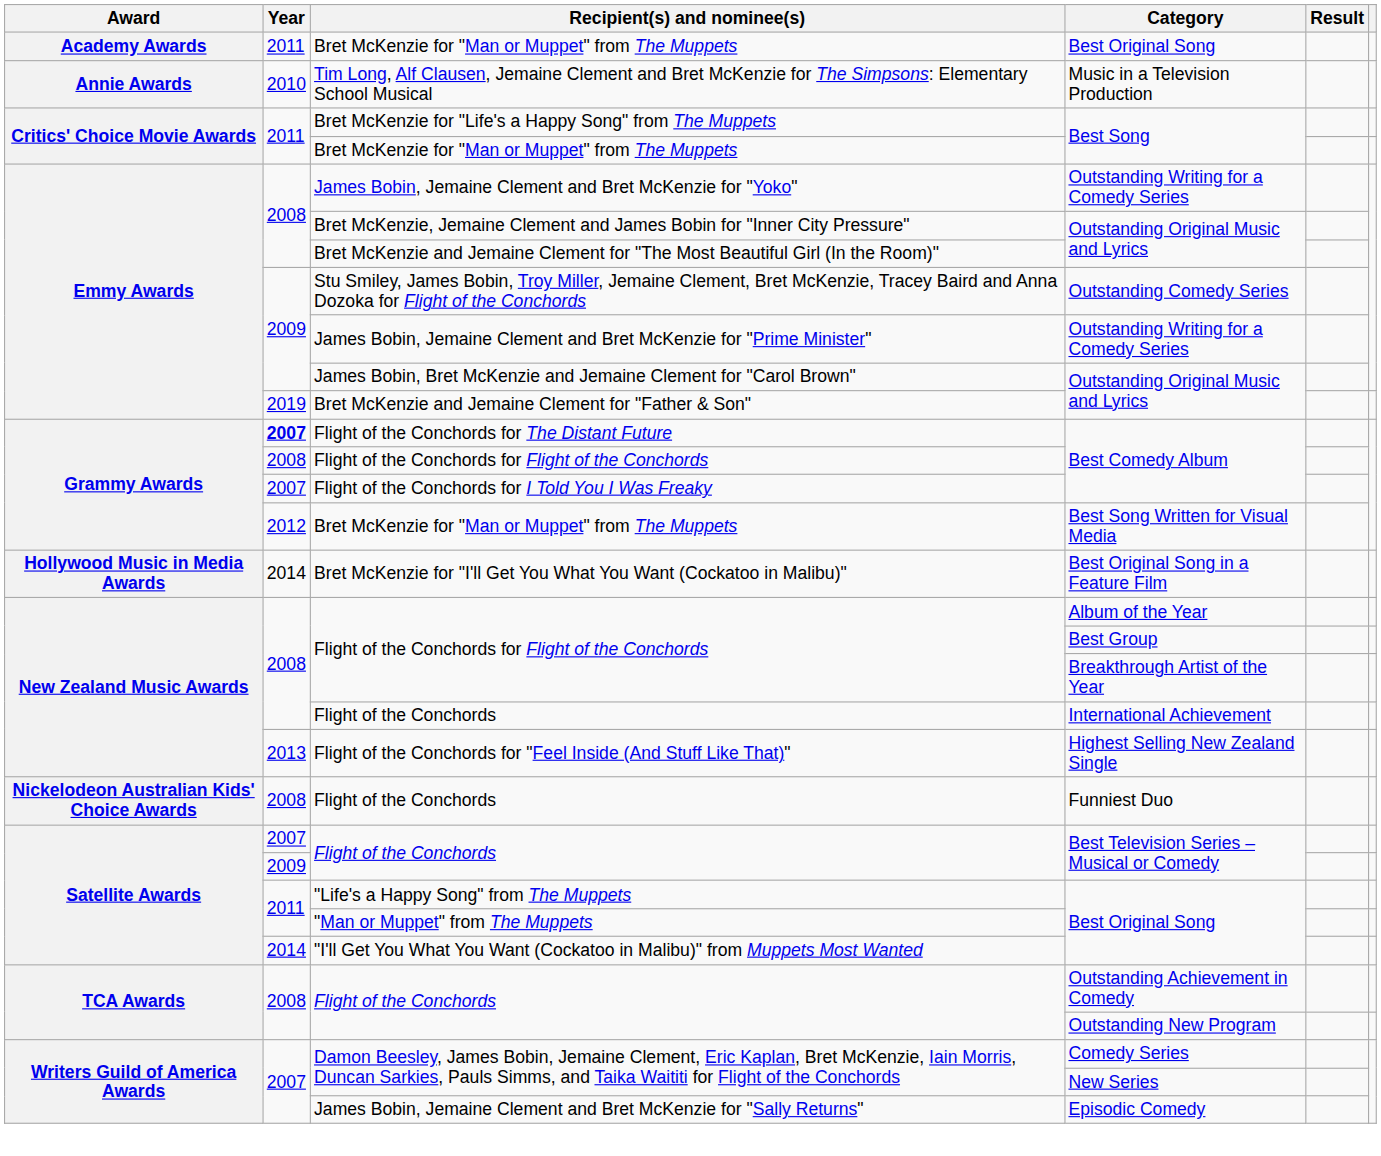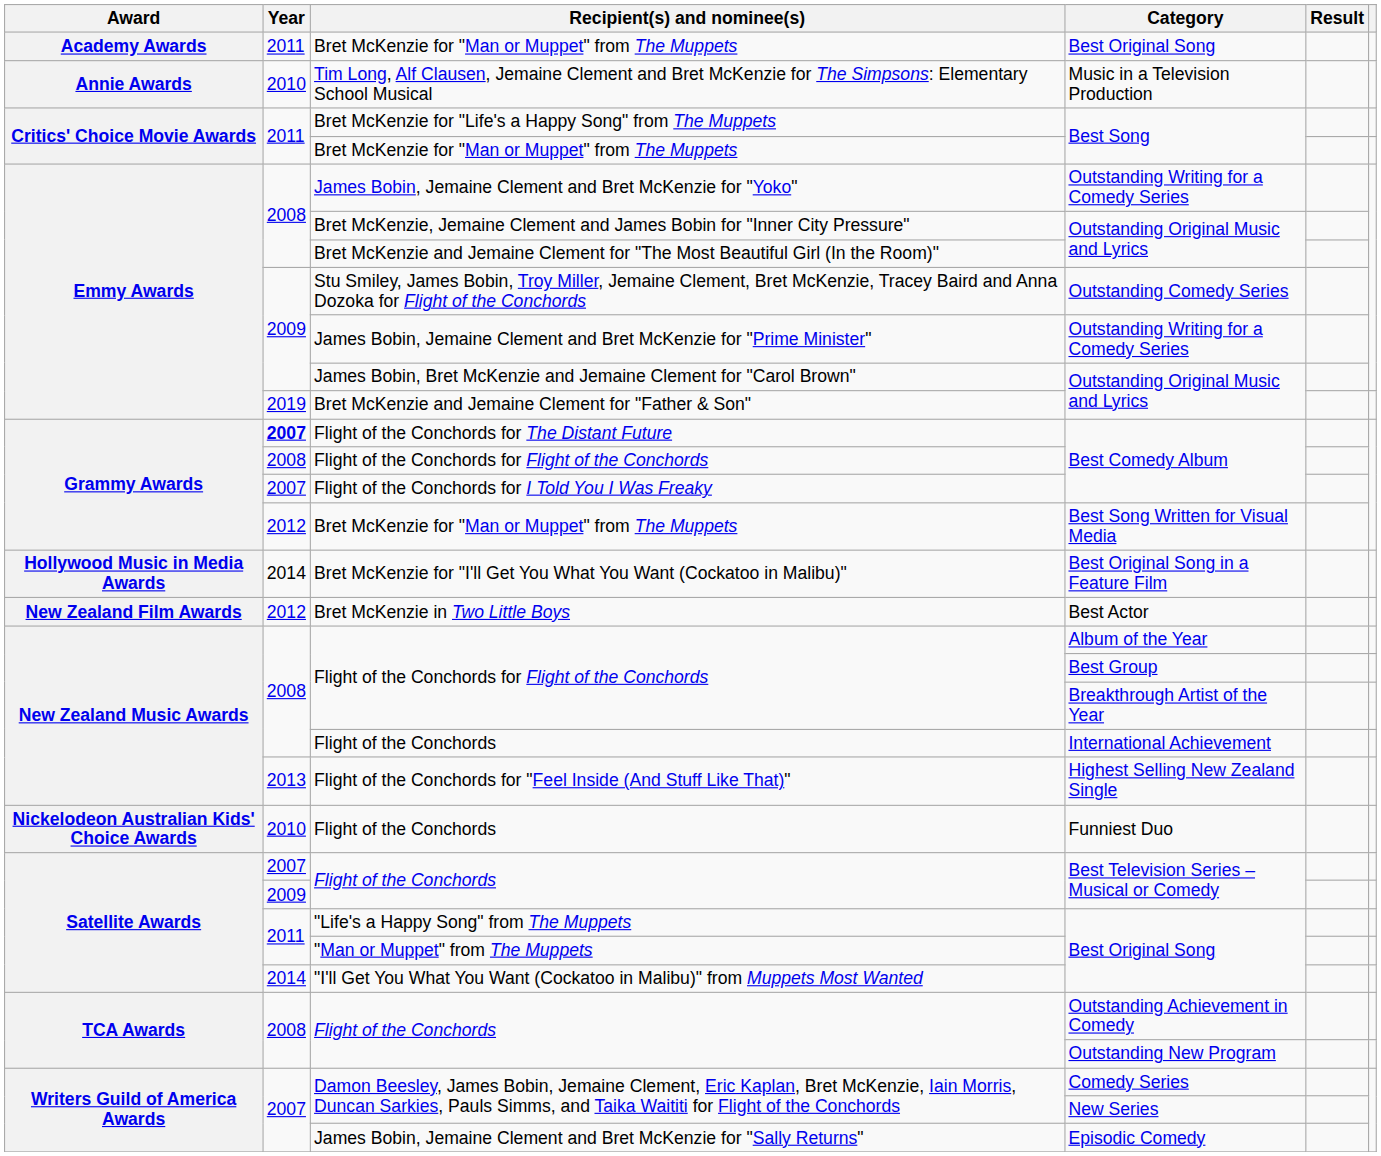+ row: New Zealand Film Awards | 2012 | Bret McKenzie in Two Little Boys | Best Actor
Flight of the Conchords / Funniest Duo | Year: 2008 -> 2010
